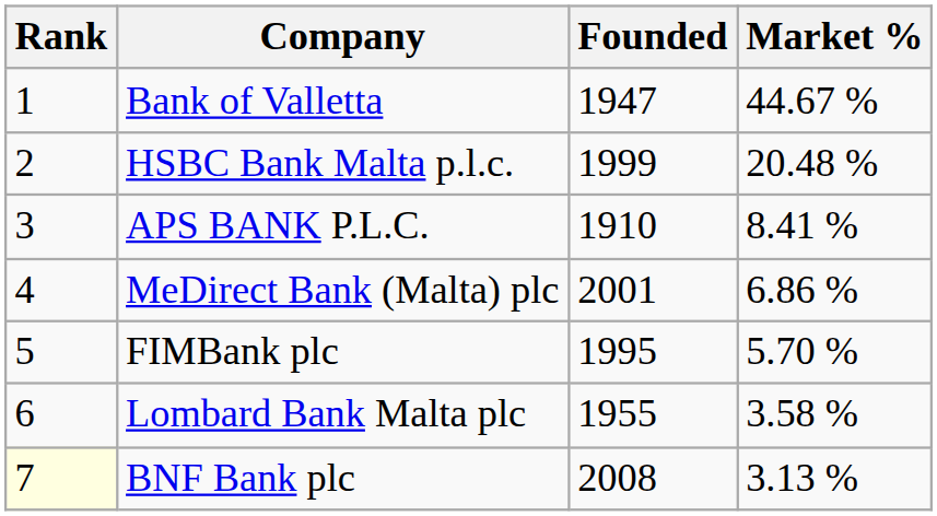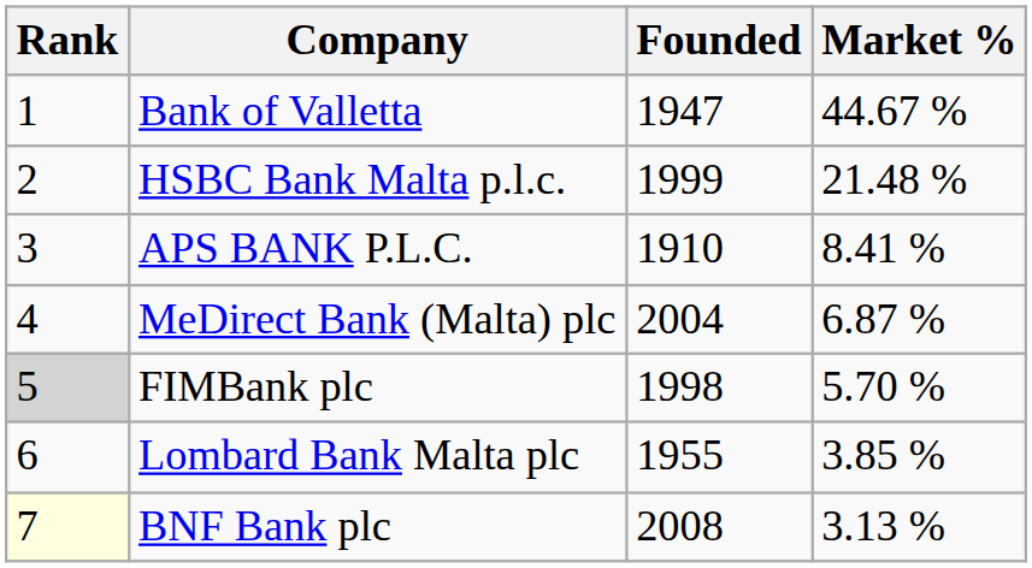HSBC Bank Malta p.l.c. | Market %: 20.48 % -> 21.48 %
MeDirect Bank (Malta) plc | Founded: 2001 -> 2004
MeDirect Bank (Malta) plc | Market %: 6.86 % -> 6.87 %
FIMBank plc | Rank: no background -> lightgrey background
FIMBank plc | Founded: 1995 -> 1998
Lombard Bank Malta plc | Market %: 3.58 % -> 3.85 %
